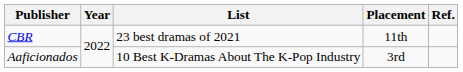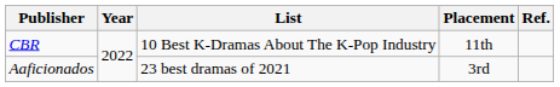CBR | List: 23 best dramas of 2021 -> 10 Best K-Dramas About The K-Pop Industry
Aaficionados | List: 10 Best K-Dramas About The K-Pop Industry -> 23 best dramas of 2021
